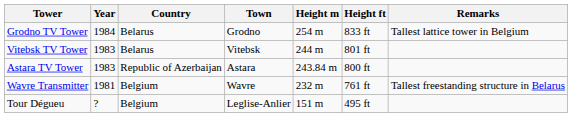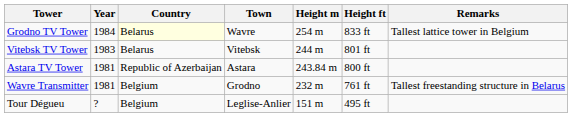Grodno TV Tower | Country: no background -> lightyellow background
Grodno TV Tower | Town: Grodno -> Wavre
Astara TV Tower | Year: 1983 -> 1981
Wavre Transmitter | Town: Wavre -> Grodno
